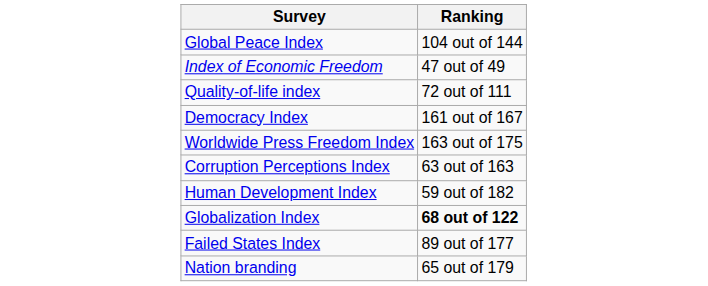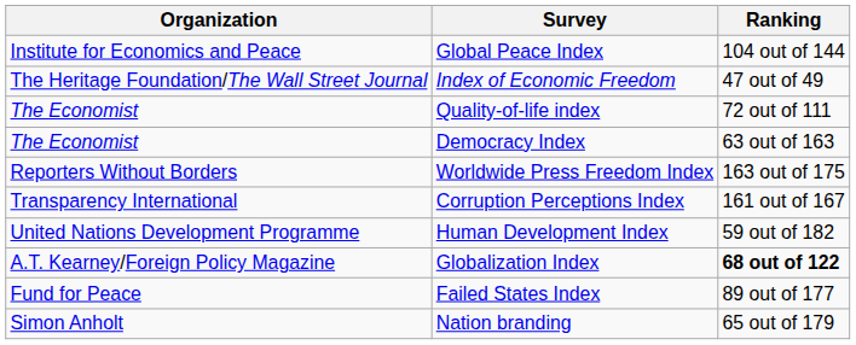+ column: Organization | Institute for Economics and Peace | The Heritage Foundation/The Wall Street Journal | The Economist | The Economist | Reporters Without Borders | Transparency International | United Nations Development Programme | A.T. Kearney/Foreign Policy Magazine | Fund for Peace | Simon Anholt
Democracy Index | Ranking: 161 out of 167 -> 63 out of 163
Corruption Perceptions Index | Ranking: 63 out of 163 -> 161 out of 167
